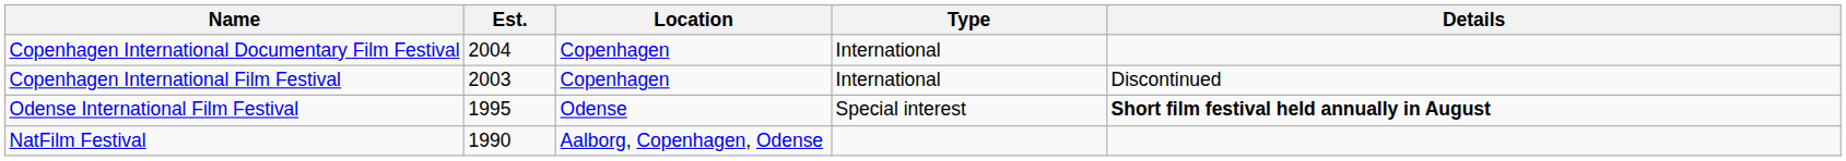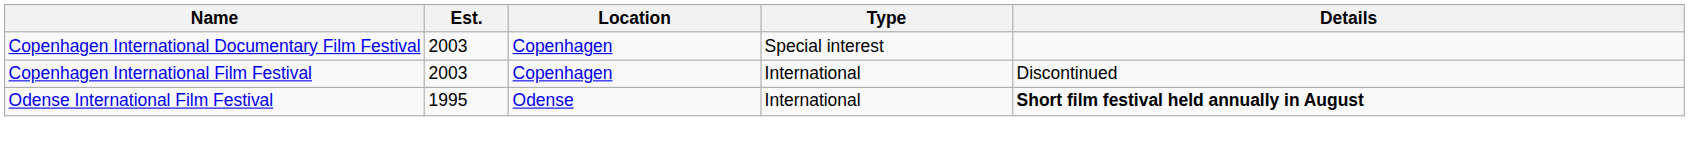Copenhagen International Documentary Film Festival | Est.: 2004 -> 2003
Copenhagen International Documentary Film Festival | Type: International -> Special interest
Odense International Film Festival | Type: Special interest -> International
- row: NatFilm Festival | 1990 | Aalborg, Copenhagen, Odense
